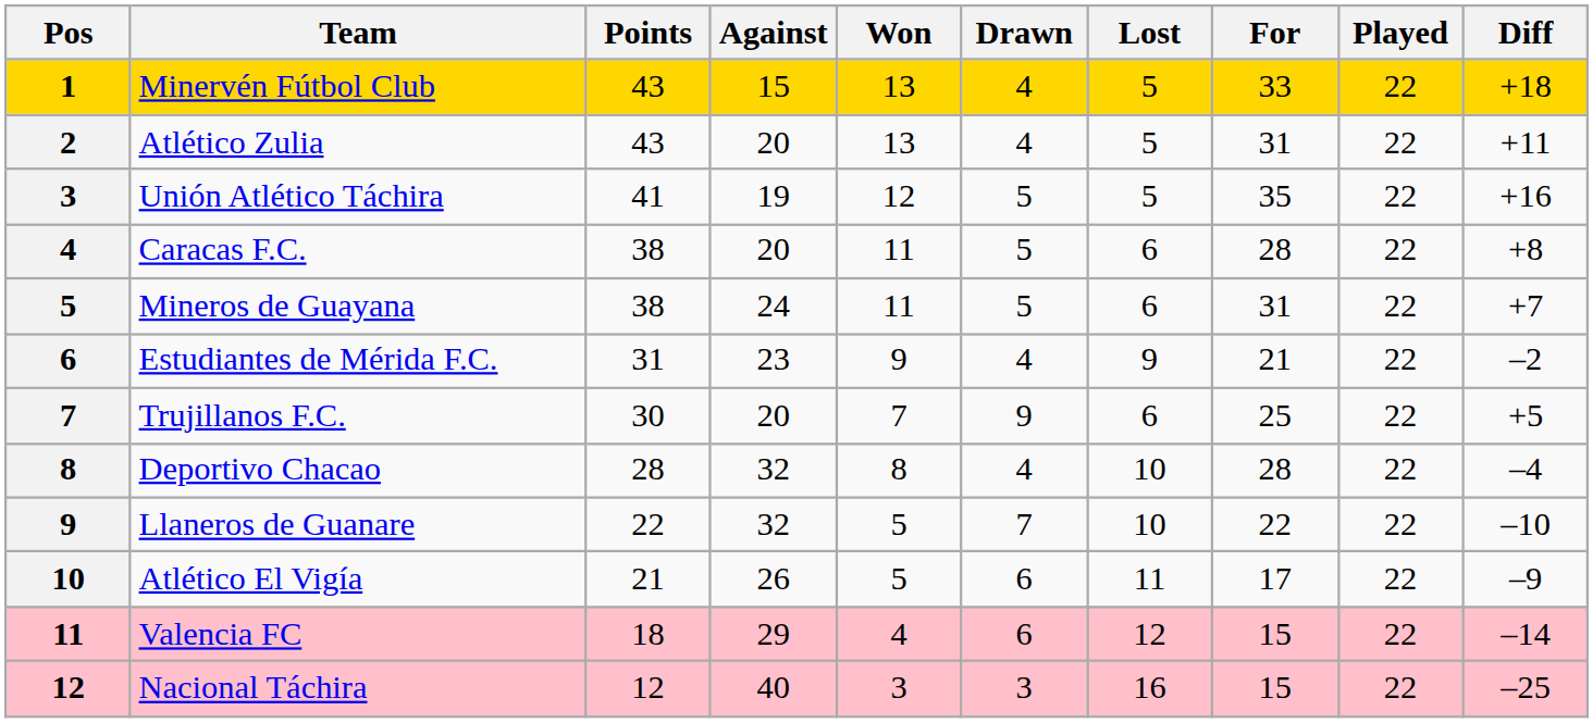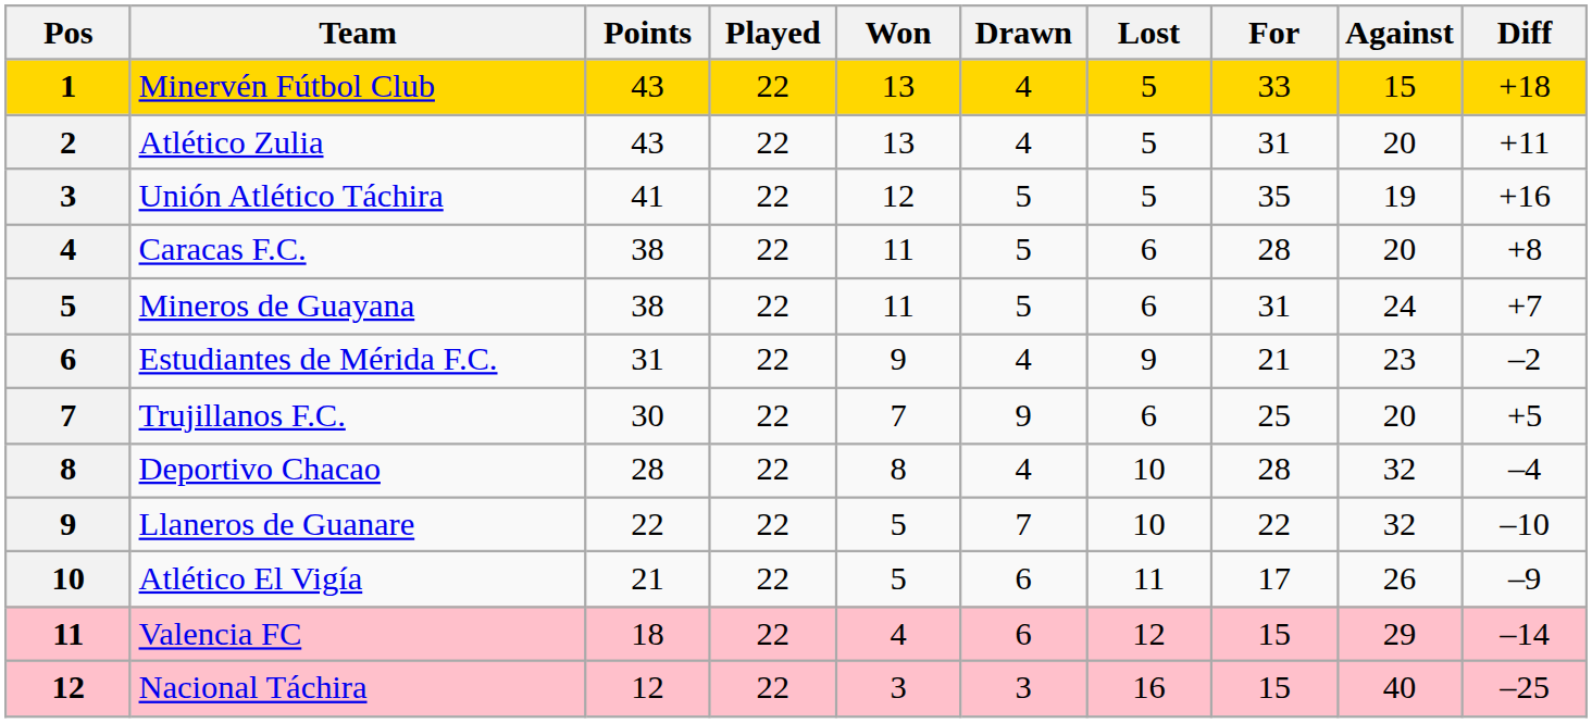columns swapped: Played <-> Against
